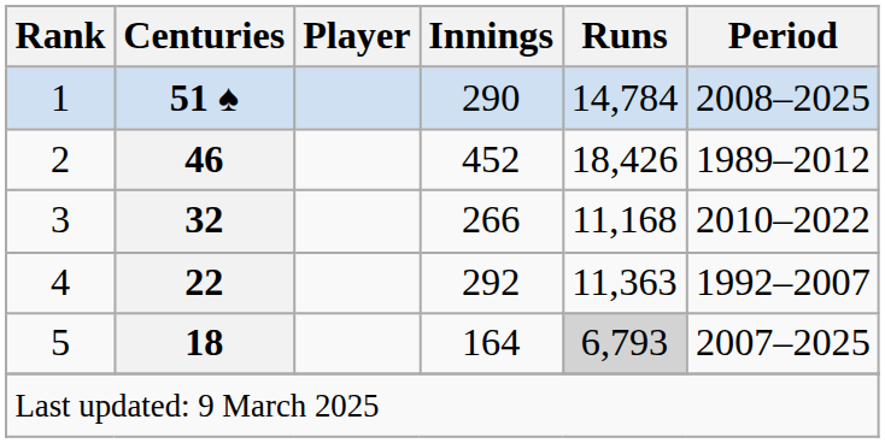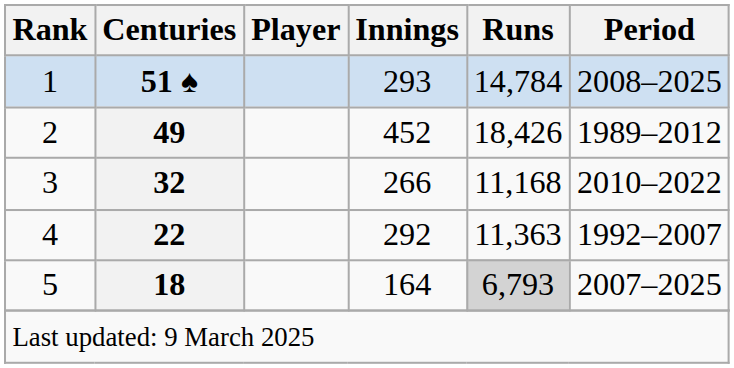1 | Innings: 290 -> 293
2 | Centuries: 46 -> 49
